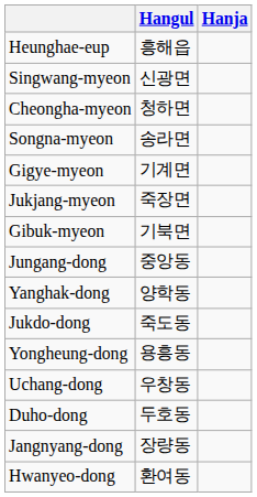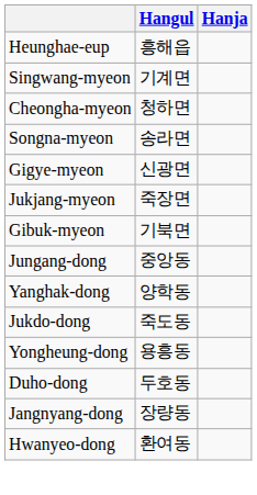Singwang-myeon | Hangul: 신광면 -> 기계면
Gigye-myeon | Hangul: 기계면 -> 신광면
- row: Uchang-dong | 우창동
